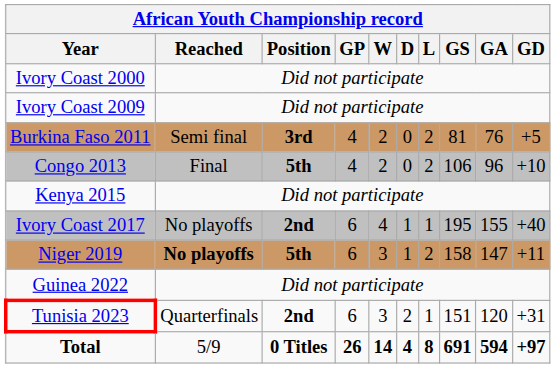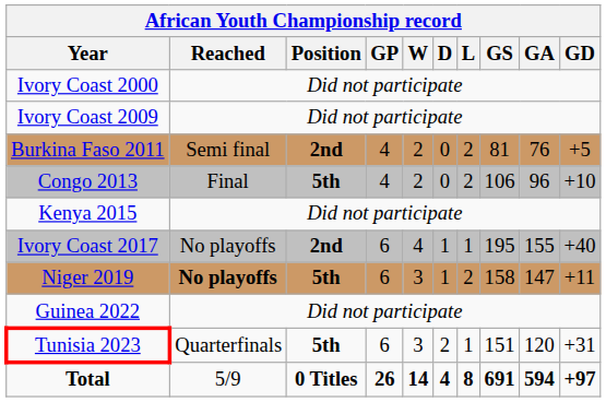Burkina Faso 2011 | Position: 3rd -> 2nd
Tunisia 2023 | Position: 2nd -> 5th
